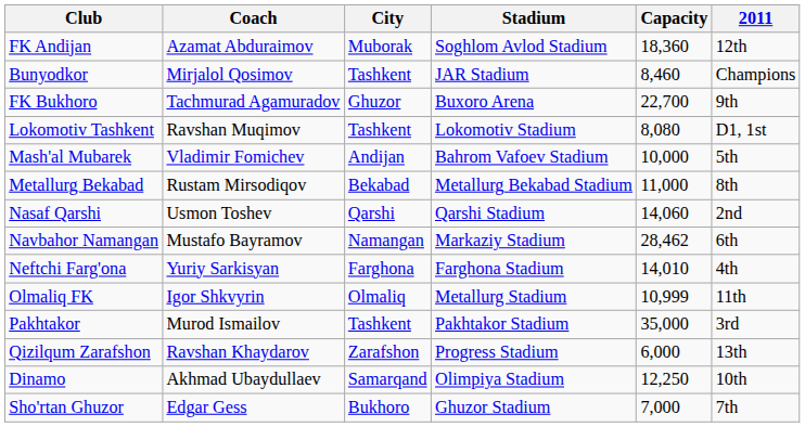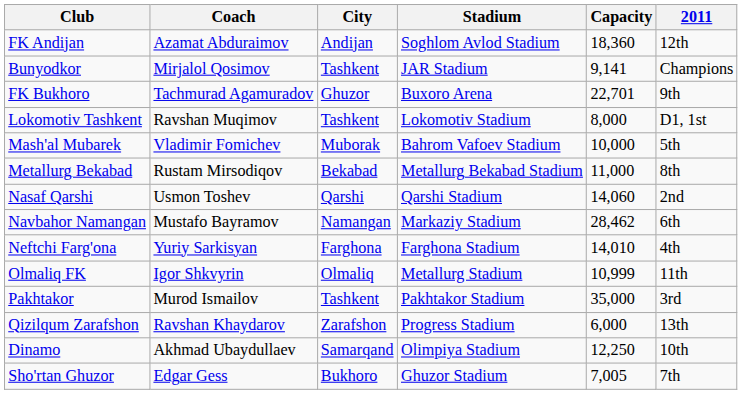FK Andijan | City: Muborak -> Andijan
Bunyodkor | Capacity: 8,460 -> 9,141
FK Bukhoro | Capacity: 22,700 -> 22,701
Lokomotiv Tashkent | Capacity: 8,080 -> 8,000
Mash'al Mubarek | City: Andijan -> Muborak
Sho'rtan Ghuzor | Capacity: 7,000 -> 7,005
